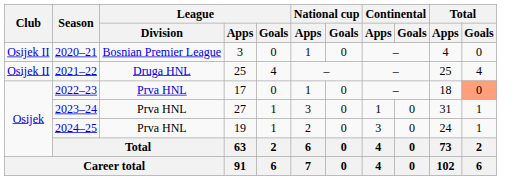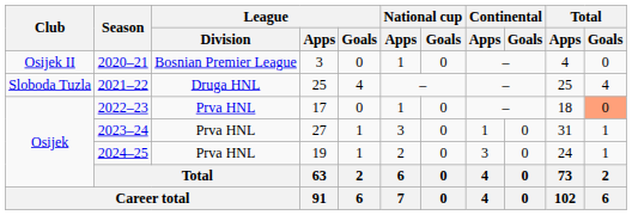2021–22 | Club: Osijek II -> Sloboda Tuzla
